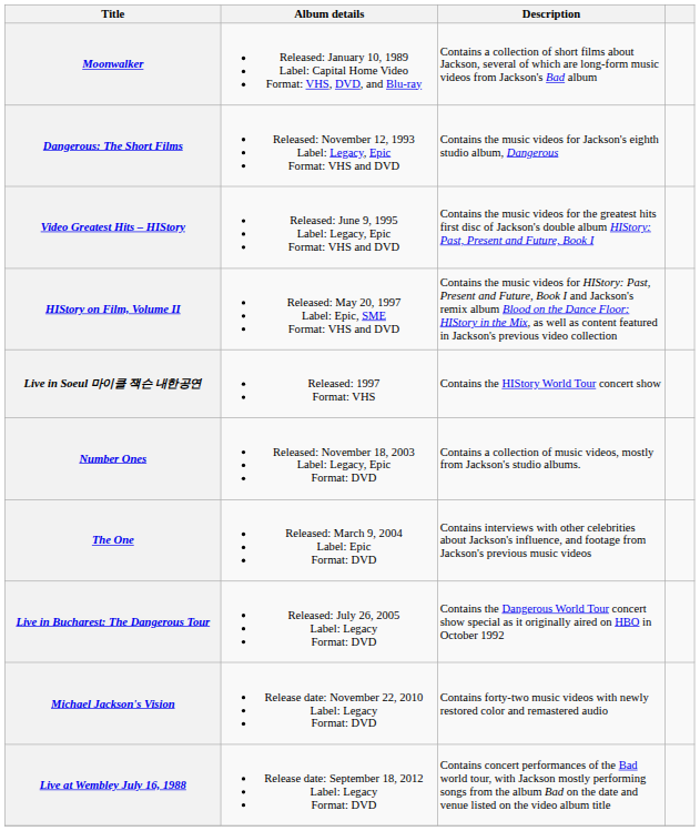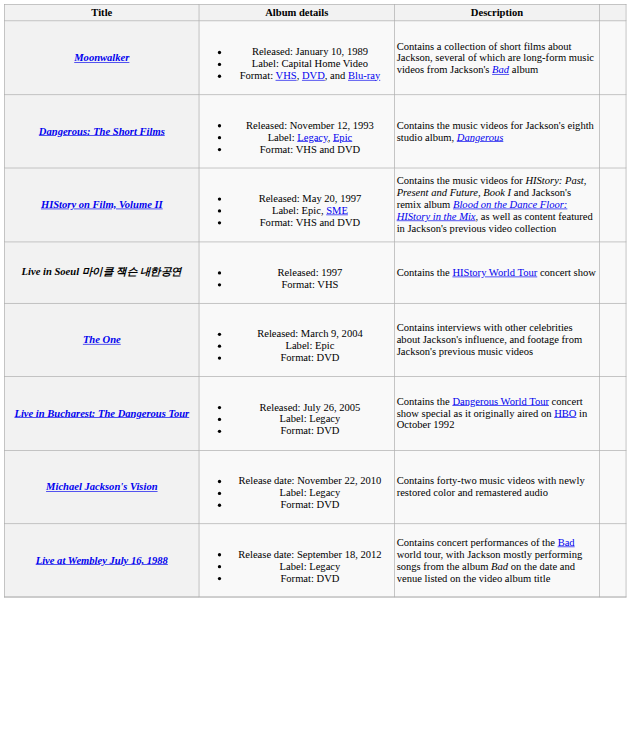- row: Video Greatest Hits – HIStory | Released: June 9, 1995 Label: Legacy, Epic Format: VHS and DVD | Contains the music videos for the greatest hits first disc of Jackson's double album HIStory: Past, Present and Future, Book I
- row: Number Ones | Released: November 18, 2003 Label: Legacy, Epic Format: DVD | Contains a collection of music videos, mostly from Jackson's studio albums.
